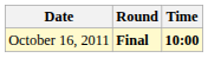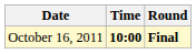columns swapped: Time <-> Round
